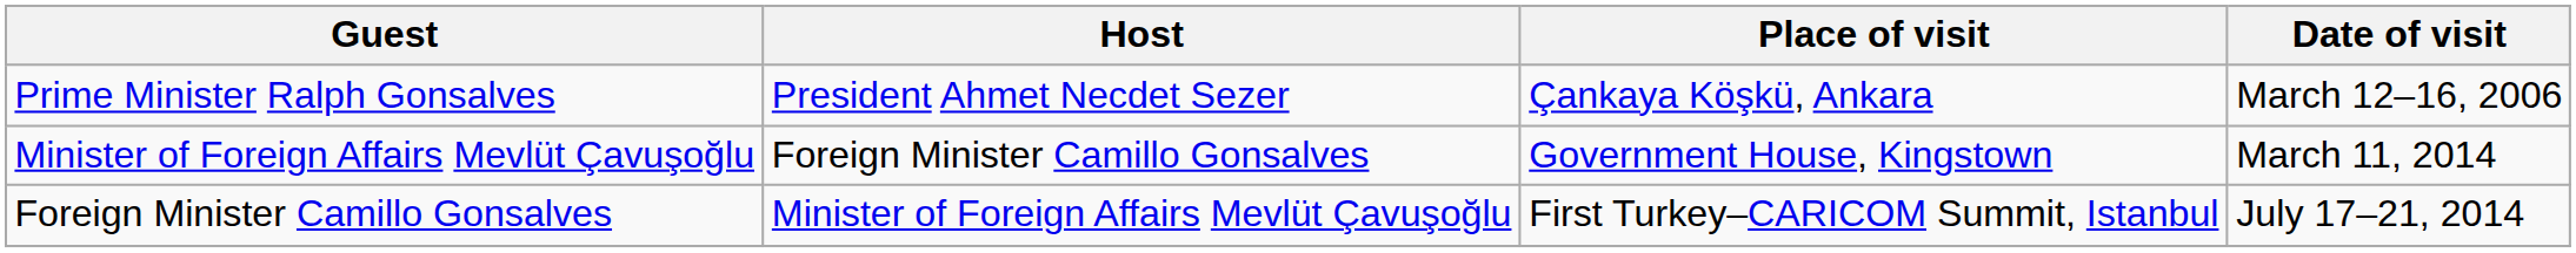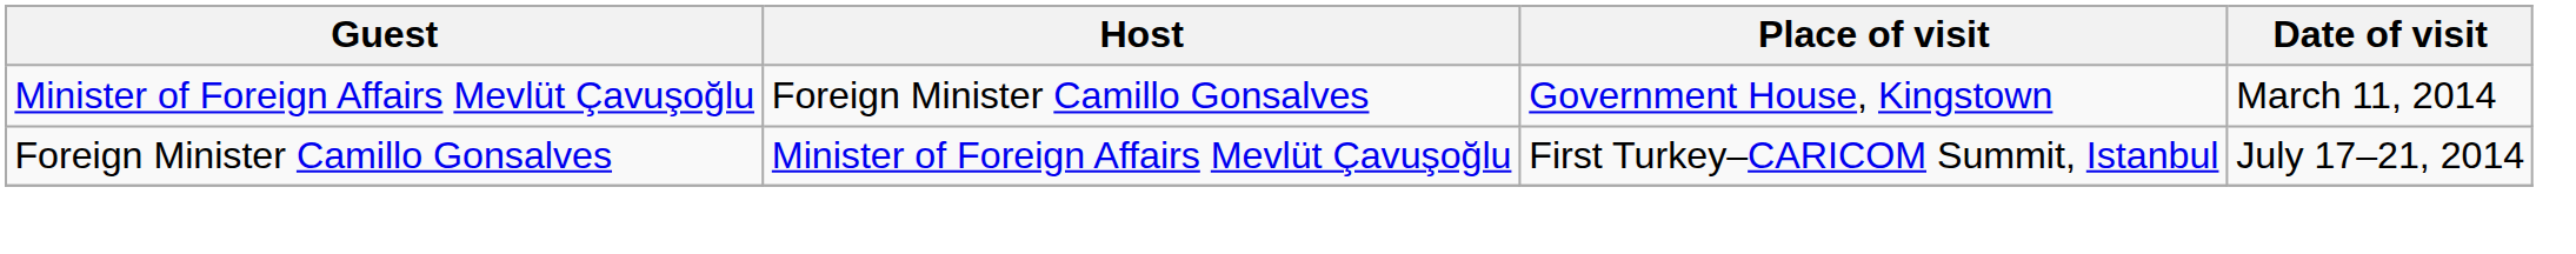- row: Prime Minister Ralph Gonsalves | President Ahmet Necdet Sezer | Çankaya Köşkü, Ankara | March 12–16, 2006
